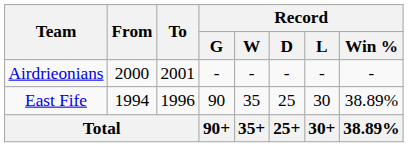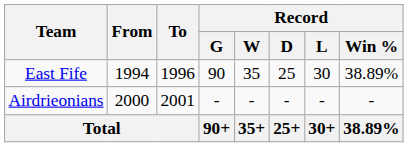rows swapped: East Fife <-> Airdrieonians
